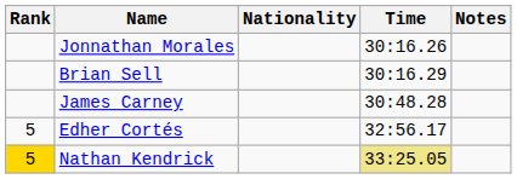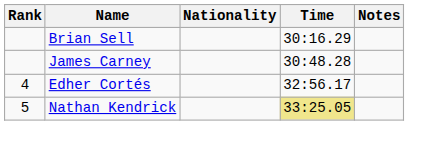- row: Jonnathan Morales | 30:16.26
Edher Cortés | Rank: 5 -> 4
Nathan Kendrick | Rank: gold background -> no background
